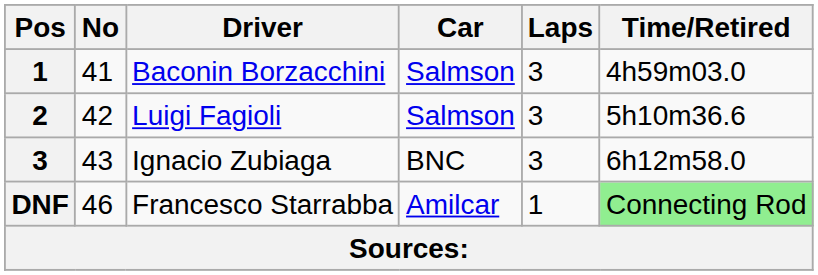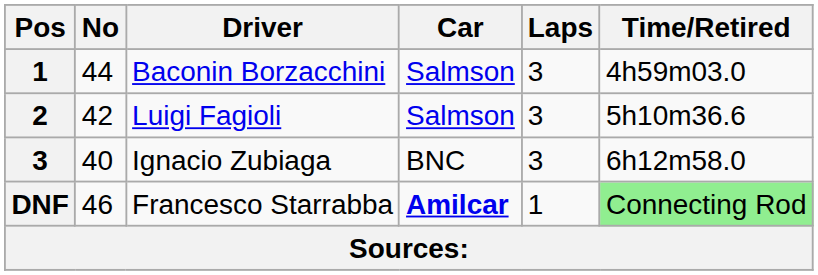Baconin Borzacchini | No: 41 -> 44
Ignacio Zubiaga | No: 43 -> 40
Francesco Starrabba | Car: normal -> bold
